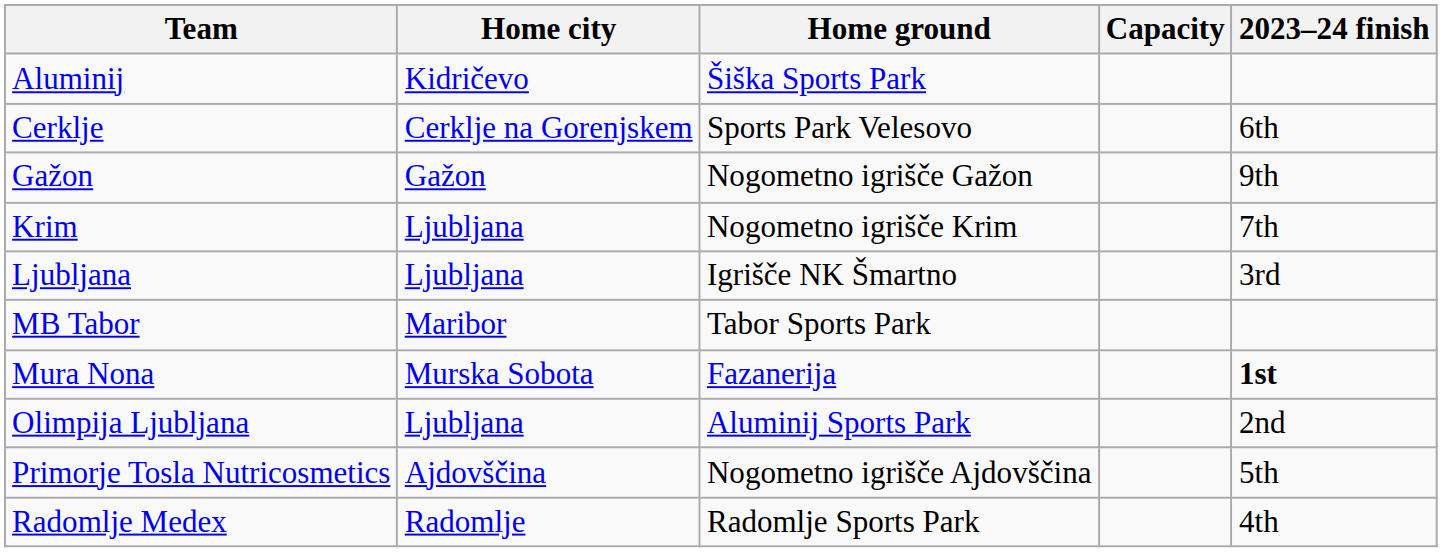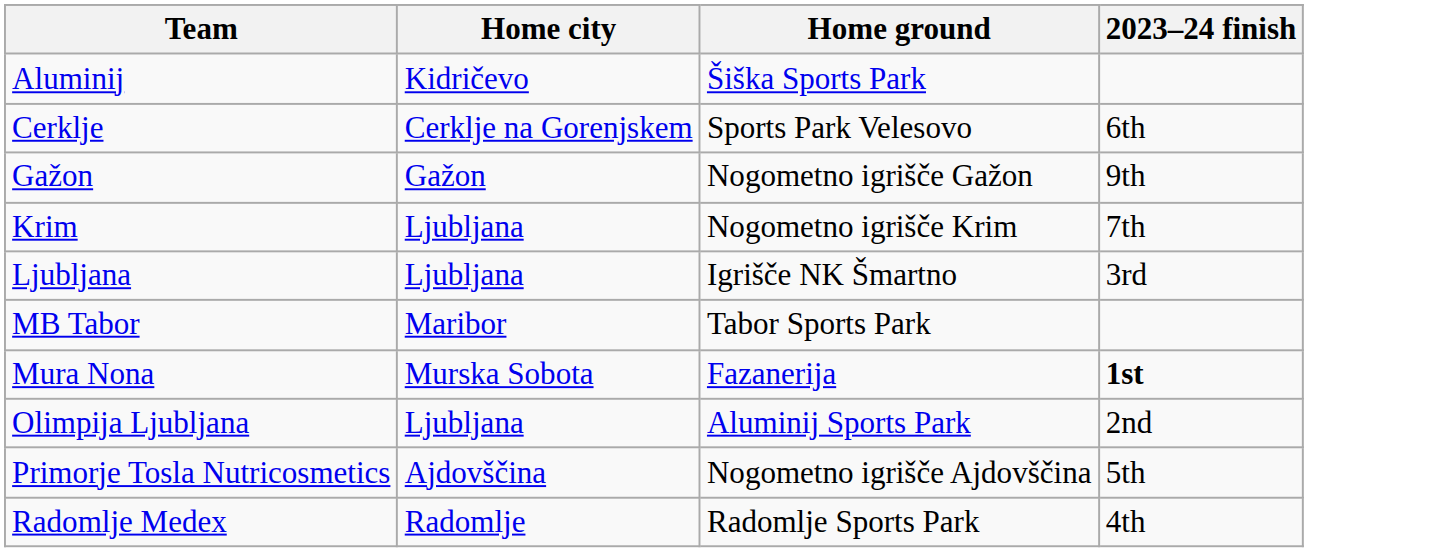- column: Capacity
